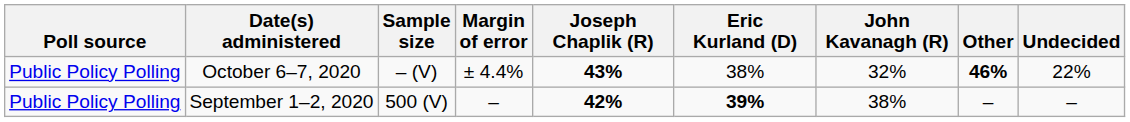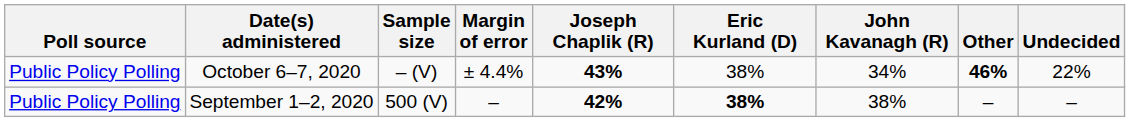October 6–7, 2020 | John Kavanagh (R): 32% -> 34%
September 1–2, 2020 | Eric Kurland (D): 39% -> 38%
